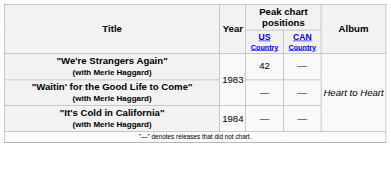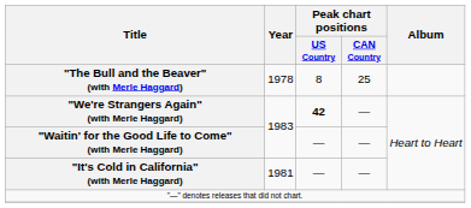+ row: "The Bull and the Beaver" (with Merle Haggard) | 1978 | 8 | 25
"We're Strangers Again" (with Merle Haggard) | Peak chart positions / US Country: normal -> bold
"It's Cold in California" (with Merle Haggard) | Year: 1984 -> 1981
